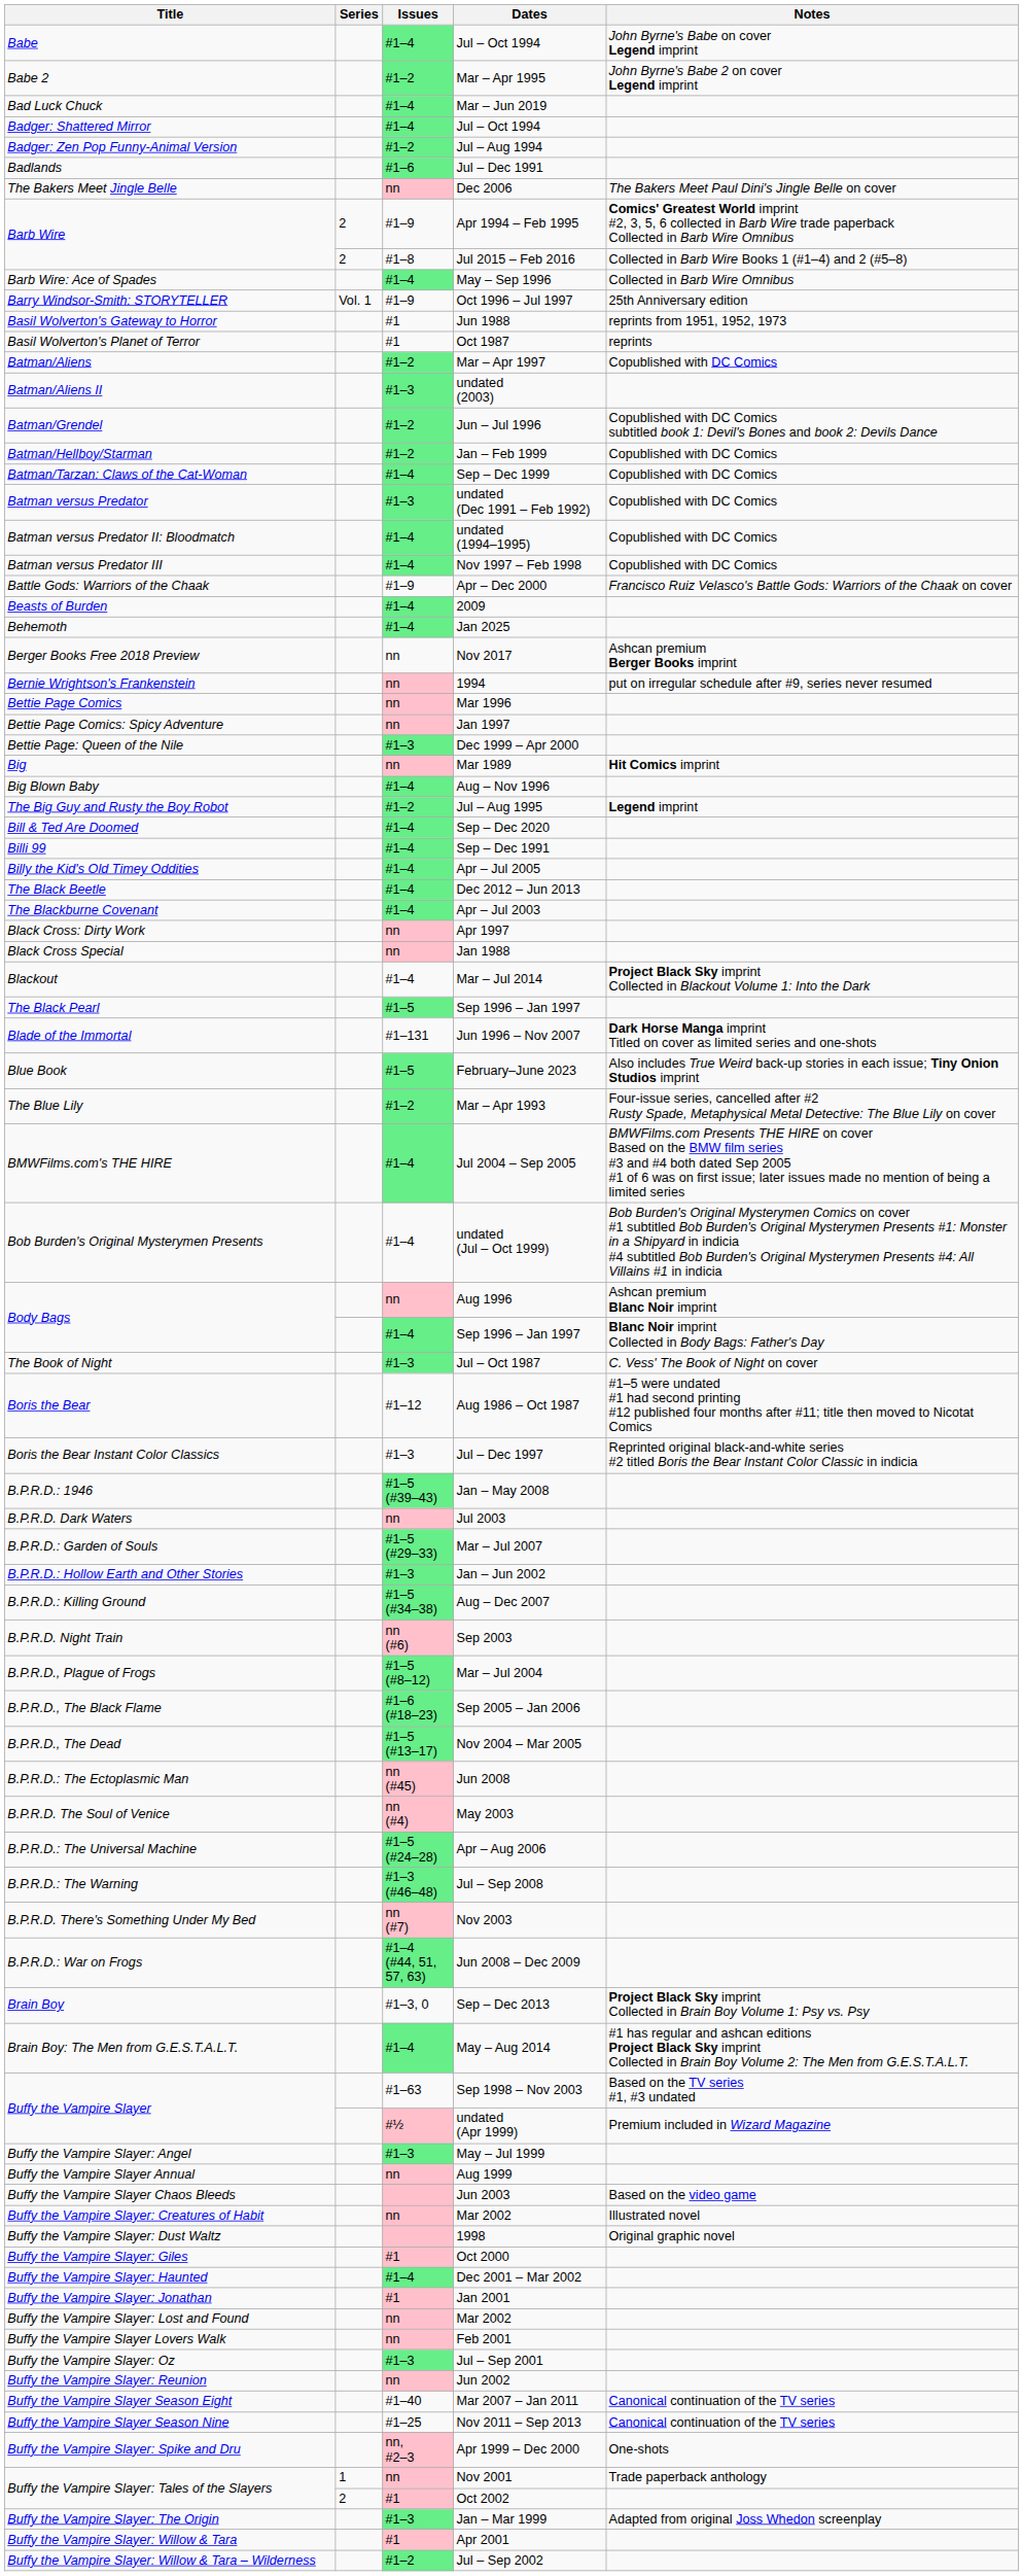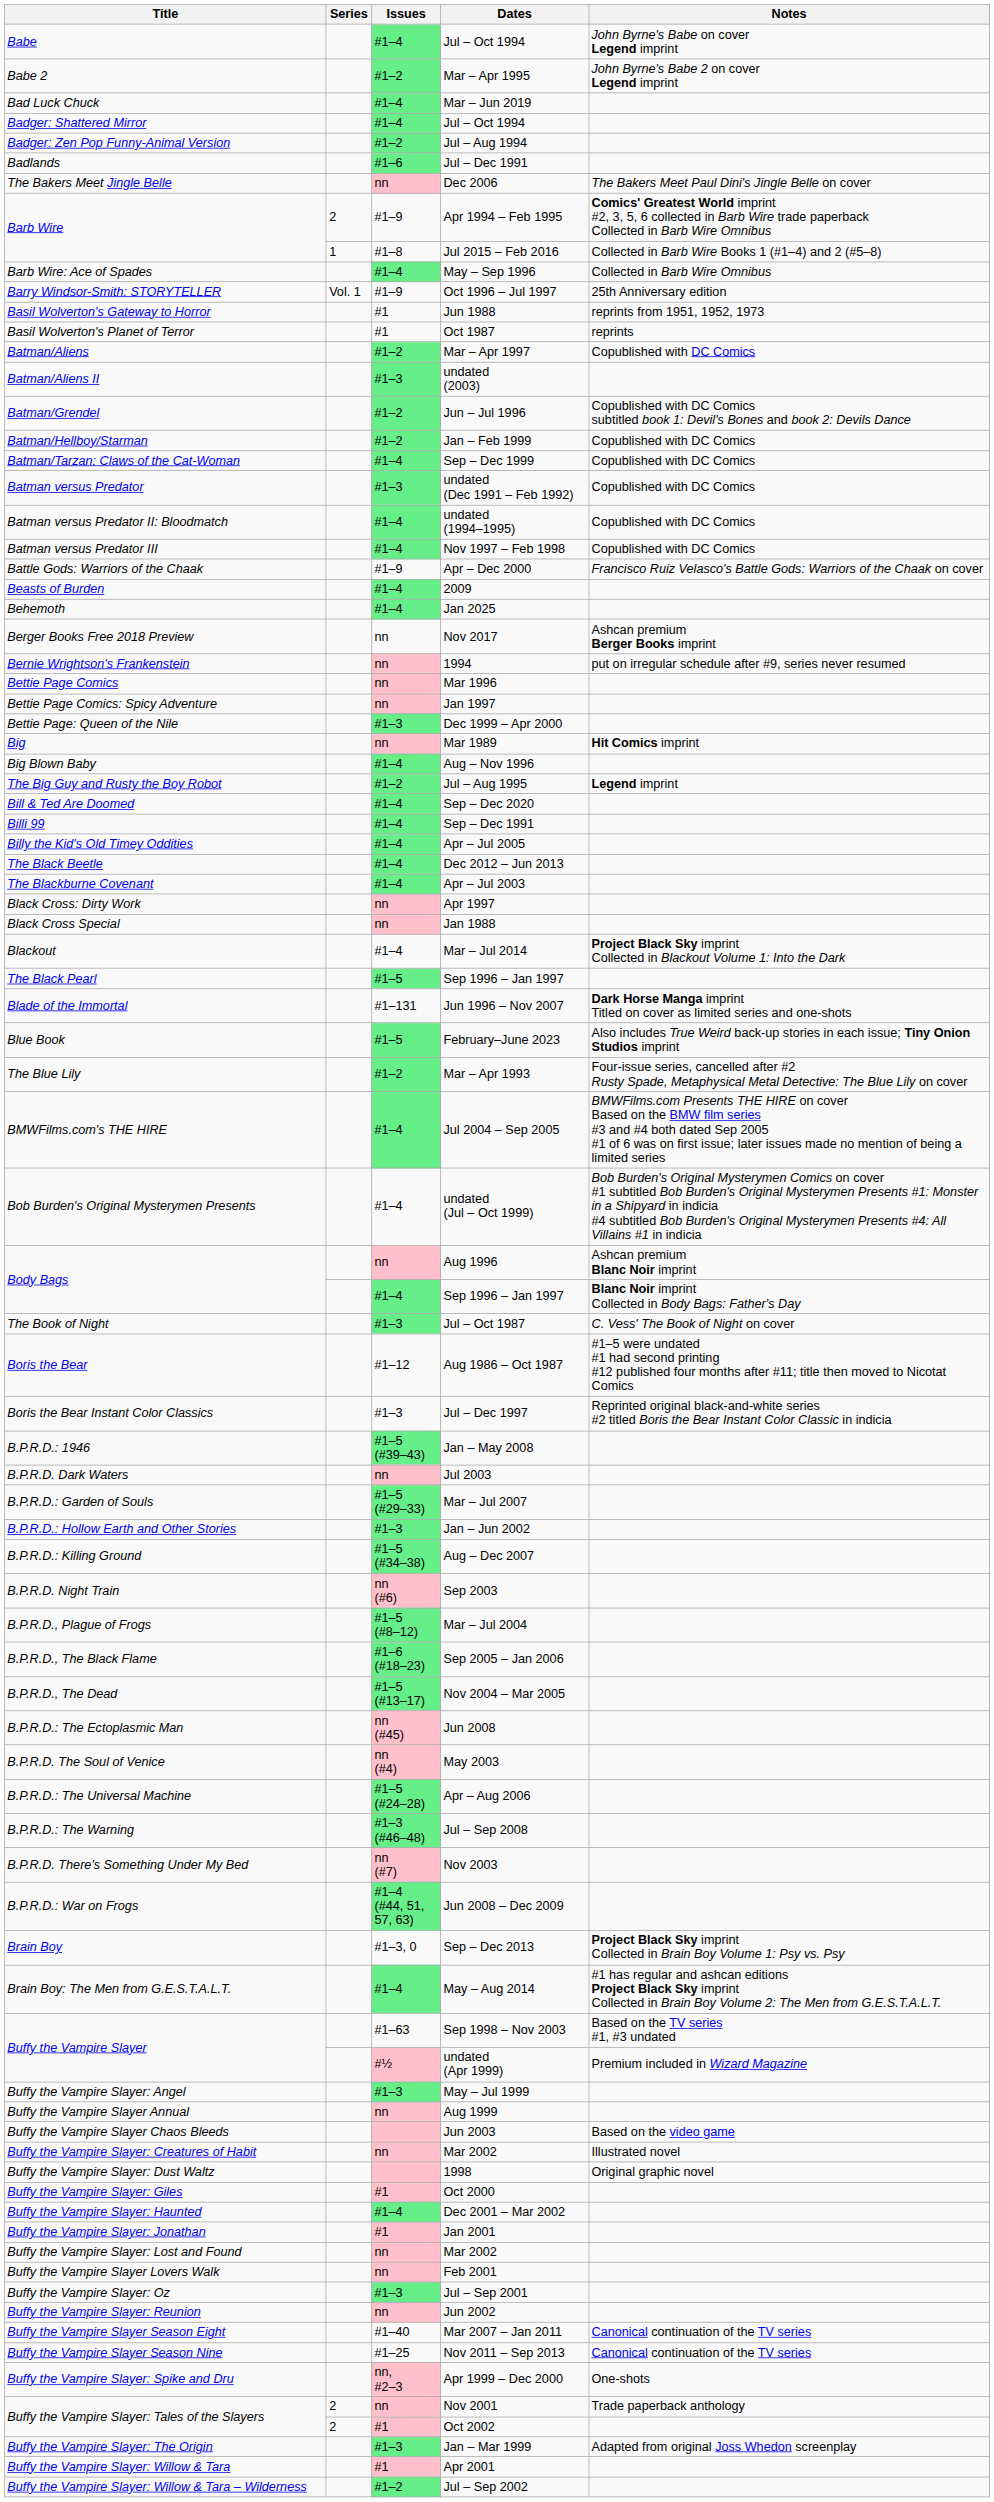Jul 2015 – Feb 2016 | Series: 2 -> 1
Nov 2001 | Series: 1 -> 2
